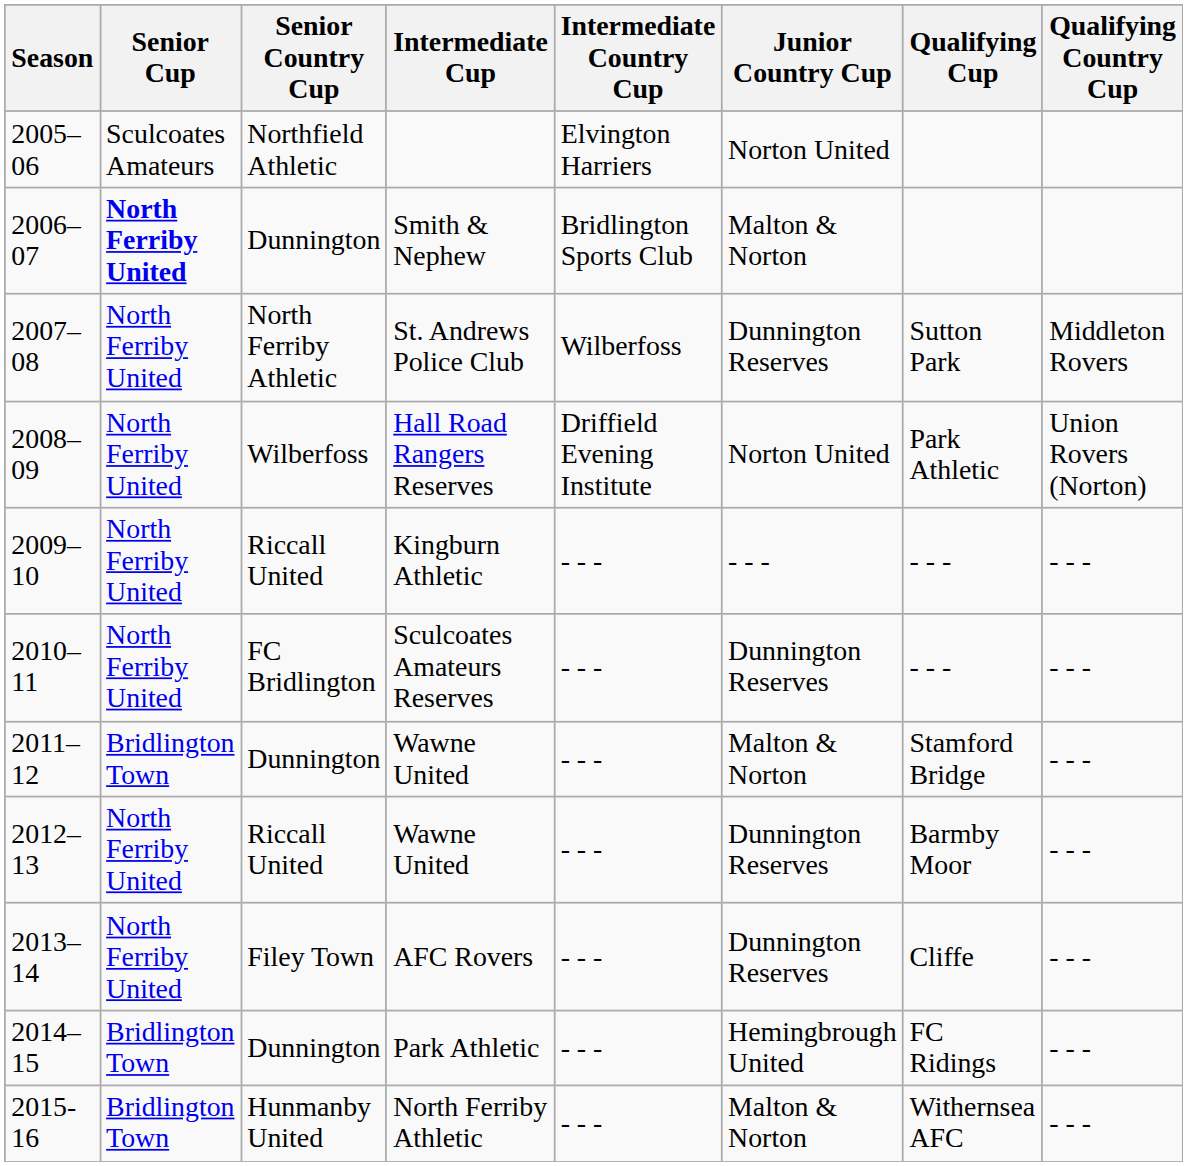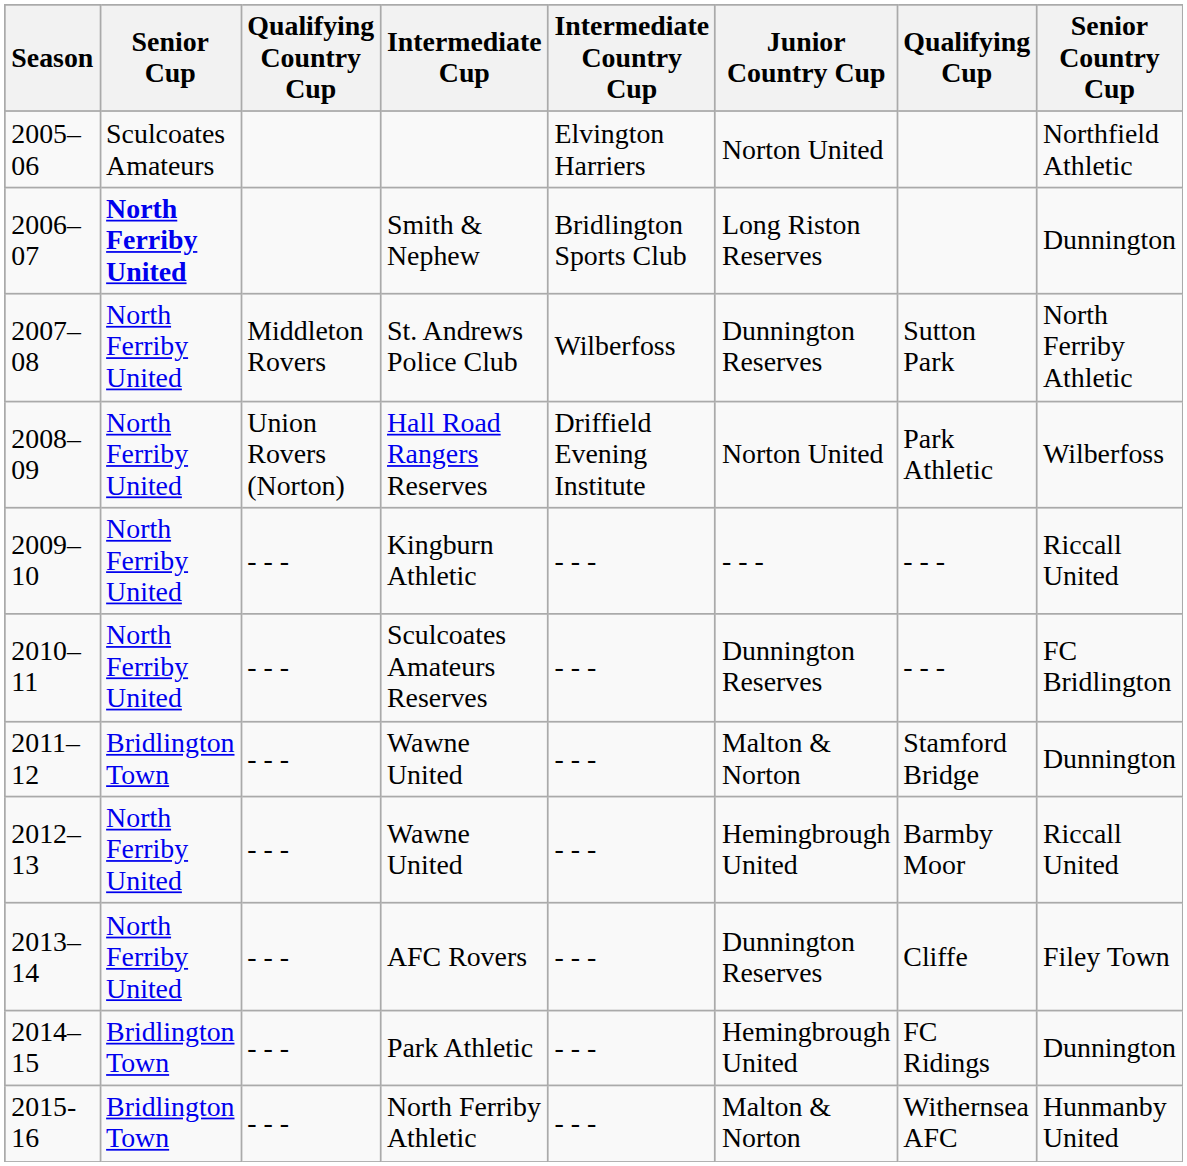columns swapped: Senior Country Cup <-> Qualifying Country Cup
Smith & Nephew | Junior Country Cup: Malton & Norton -> Long Riston Reserves
2012–13 / Wawne United | Junior Country Cup: Dunnington Reserves -> Hemingbrough United
